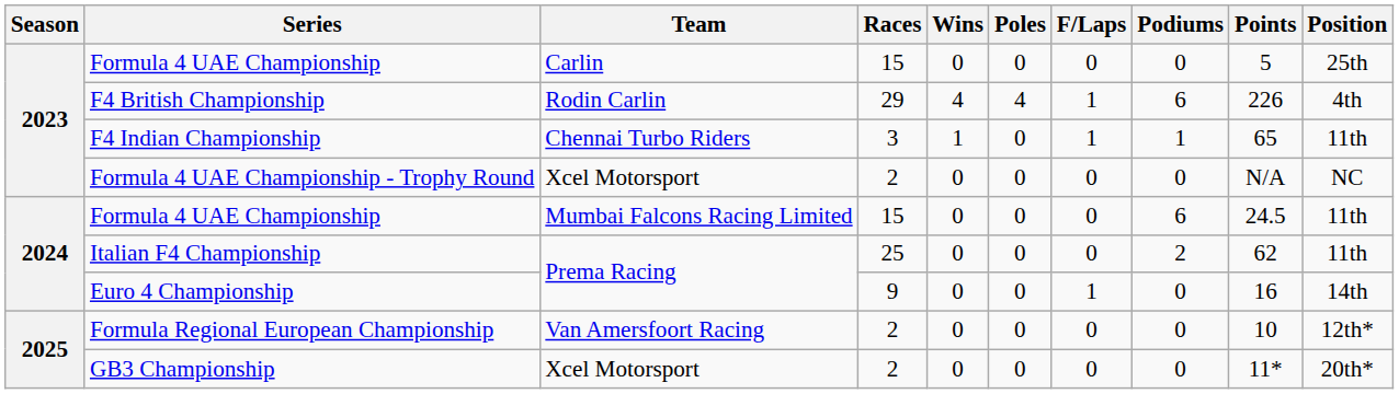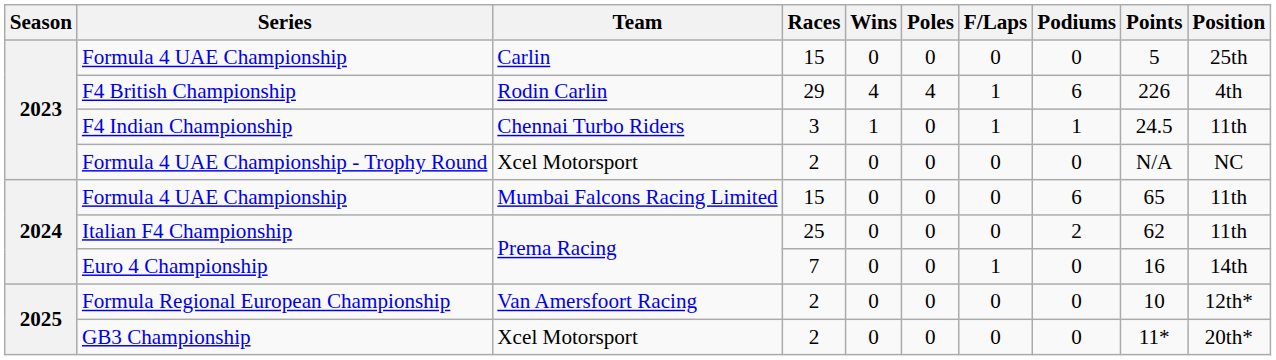F4 Indian Championship | Points: 65 -> 24.5
Formula 4 UAE Championship / Mumbai Falcons Racing Limited | Points: 24.5 -> 65
Euro 4 Championship | Races: 9 -> 7
